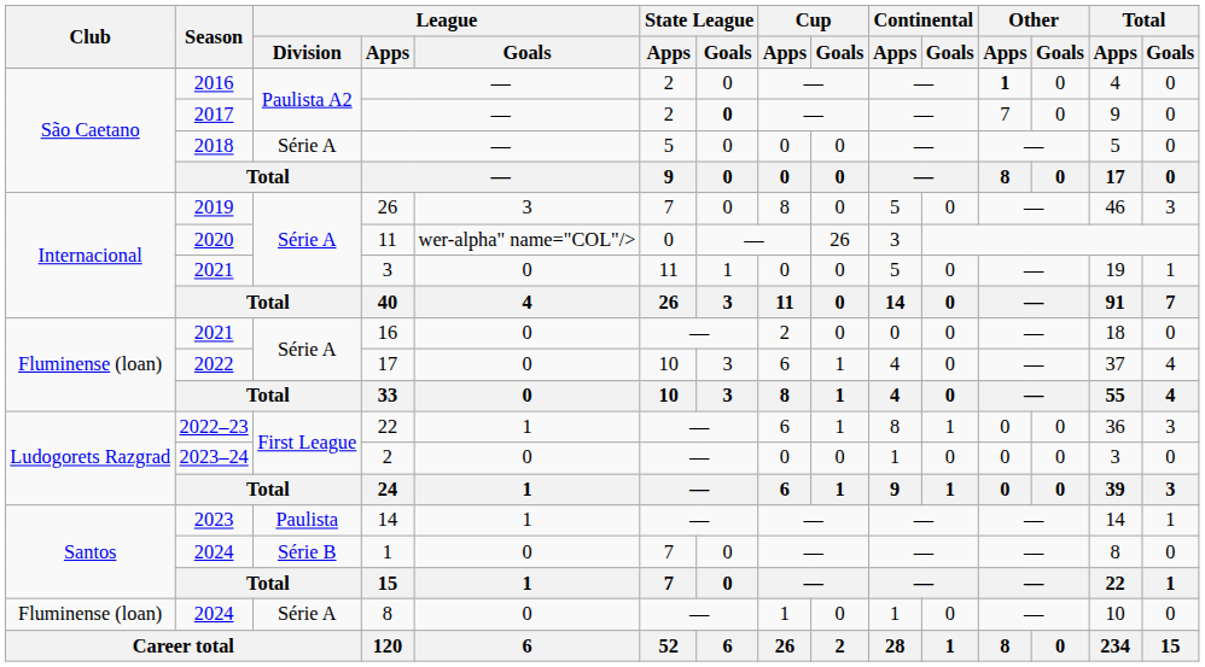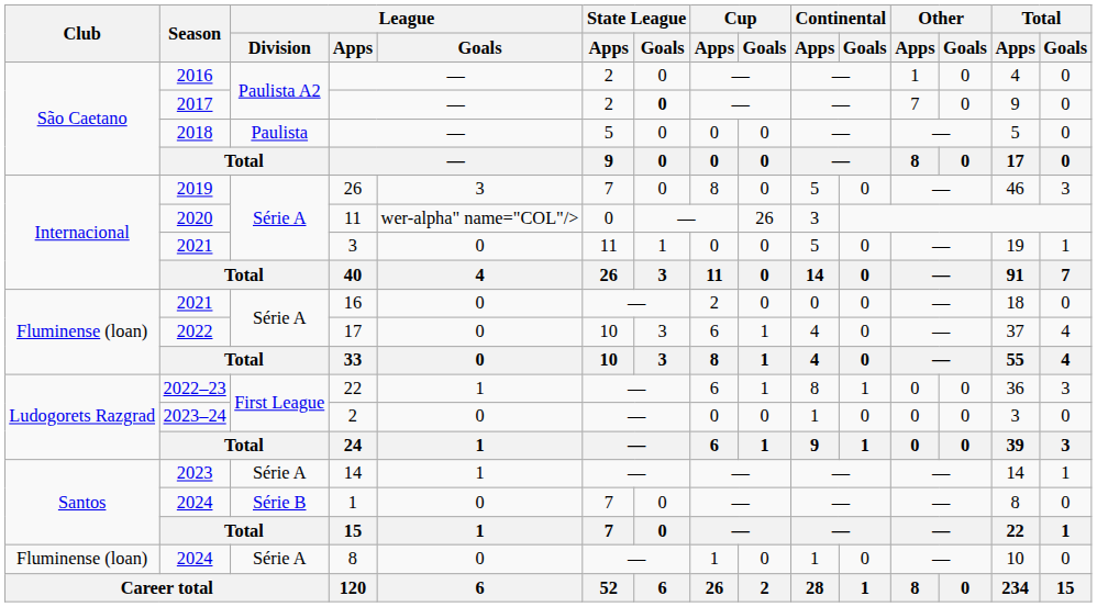2016 | Other / Apps: bold -> normal
2018 | League / Division: Série A -> Paulista
2023 | League / Division: Paulista -> Série A
